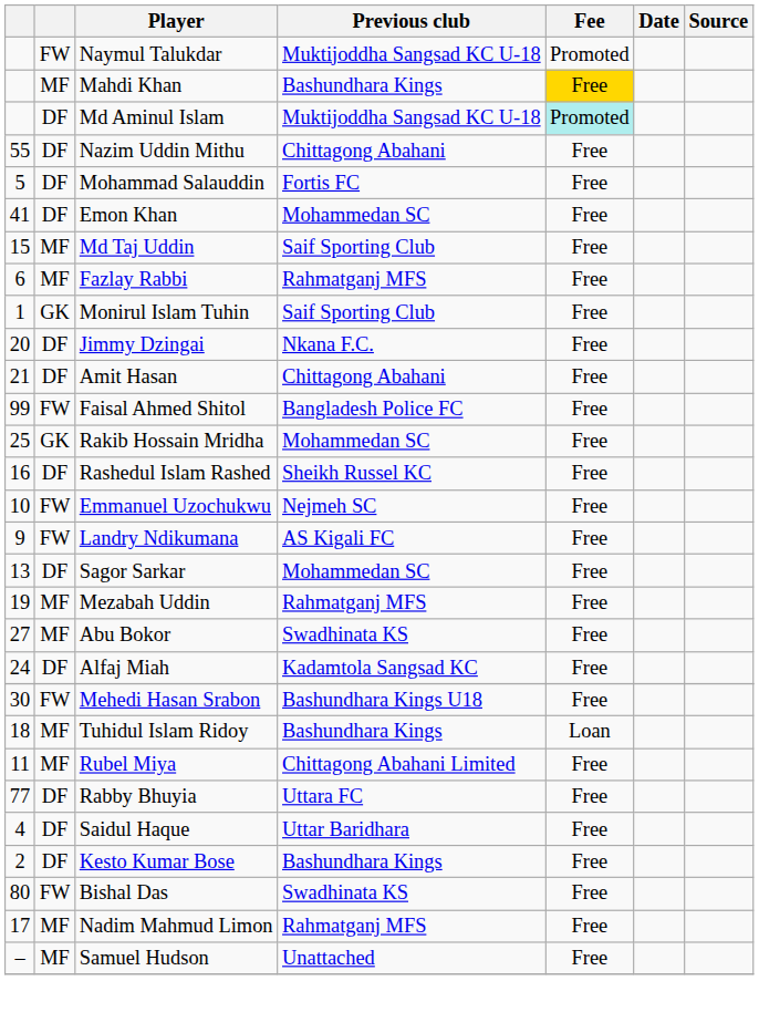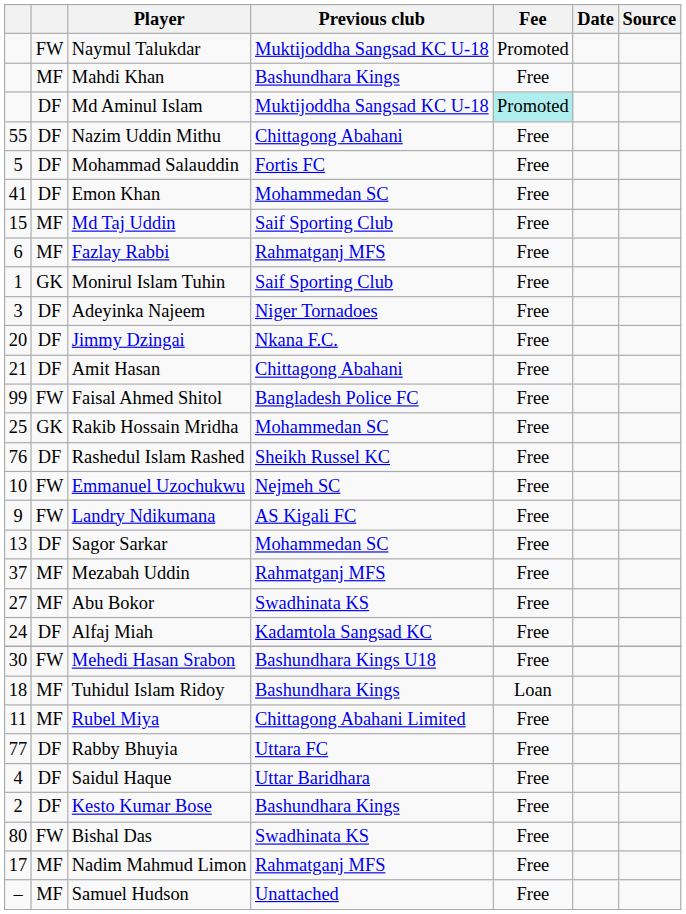Mahdi Khan | Fee: gold background -> no background
+ row: 3 | DF | Adeyinka Najeem | Niger Tornadoes | Free
Rashedul Islam Rashed | column 1: 16 -> 76
Mezabah Uddin | column 1: 19 -> 37
